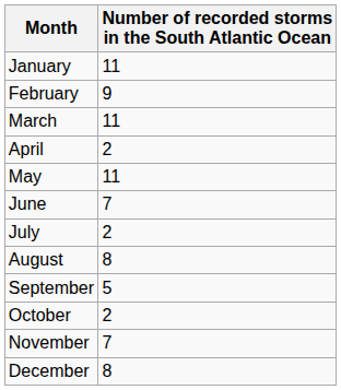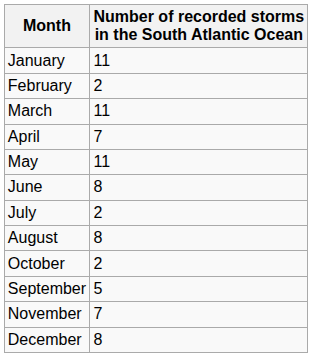February | Number of recorded storms in the South Atlantic Ocean: 9 -> 2
April | Number of recorded storms in the South Atlantic Ocean: 2 -> 7
June | Number of recorded storms in the South Atlantic Ocean: 7 -> 8
rows swapped: September <-> October
